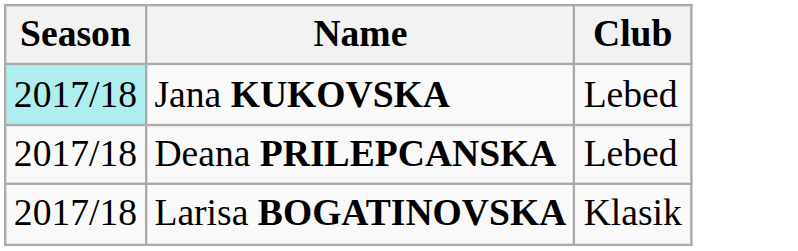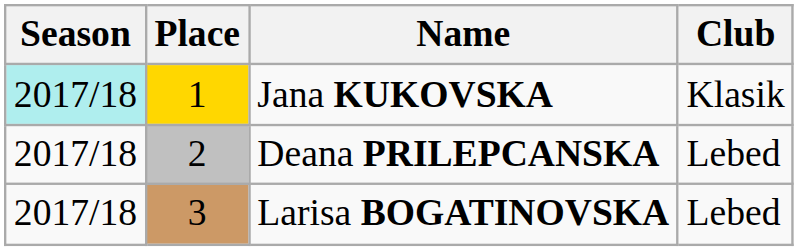+ column: Place | 1 | 2 | 3
Jana KUKOVSKA | Club: Lebed -> Klasik
Larisa BOGATINOVSKA | Club: Klasik -> Lebed
